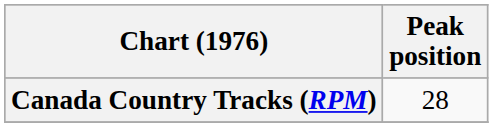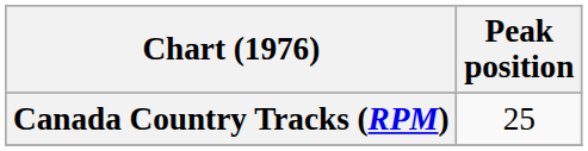Canada Country Tracks (RPM) | Peak position: 28 -> 25
